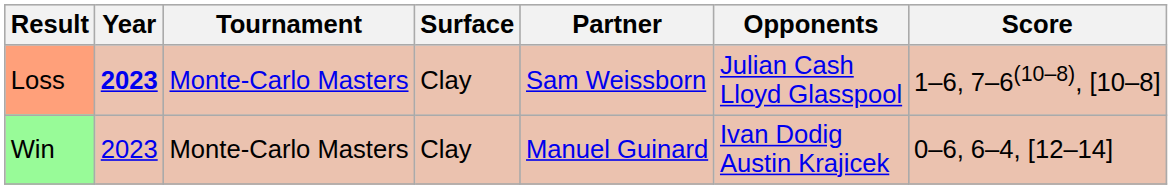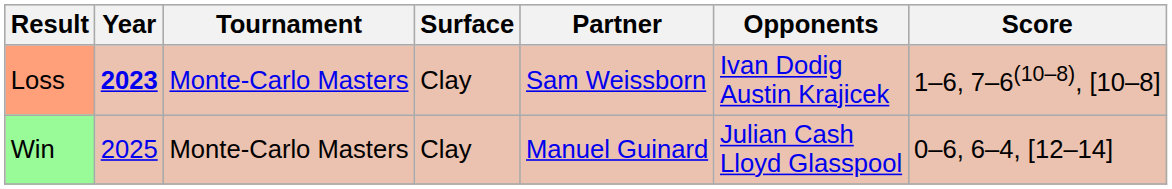Loss | Opponents: Julian Cash Lloyd Glasspool -> Ivan Dodig Austin Krajicek
Win | Year: 2023 -> 2025
Win | Opponents: Ivan Dodig Austin Krajicek -> Julian Cash Lloyd Glasspool
